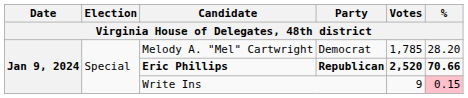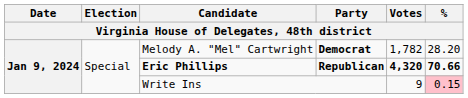Melody A. "Mel" Cartwright | Party: normal -> bold
Melody A. "Mel" Cartwright | Votes: 1,785 -> 1,782
Eric Phillips | Votes: 2,520 -> 4,320
